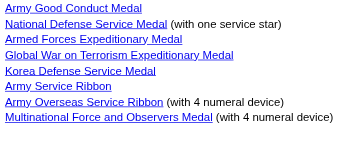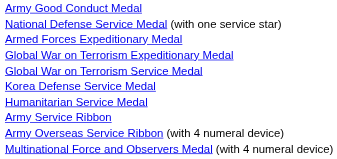+ row: Global War on Terrorism Service Medal
+ row: Humanitarian Service Medal
